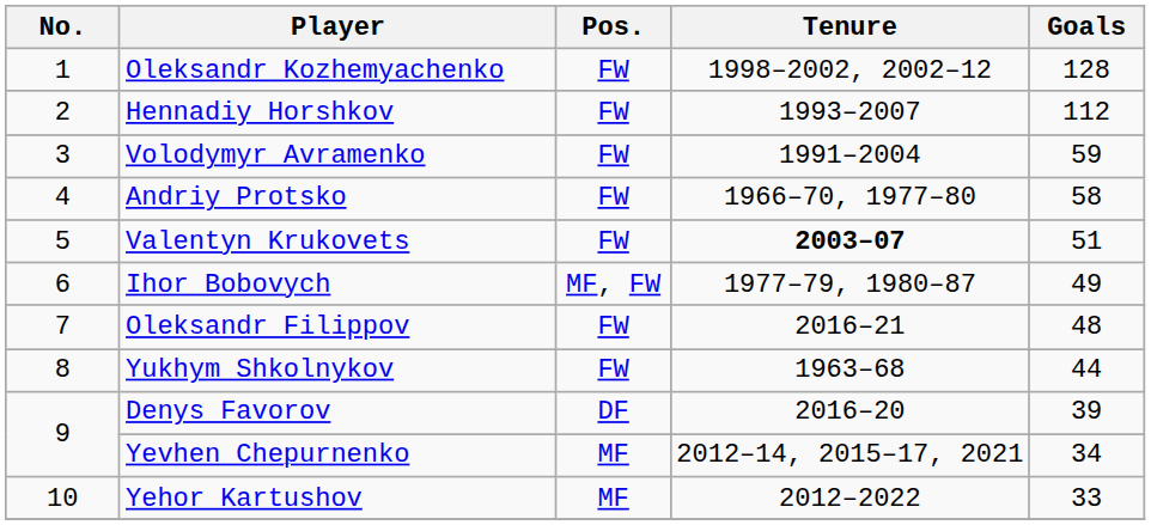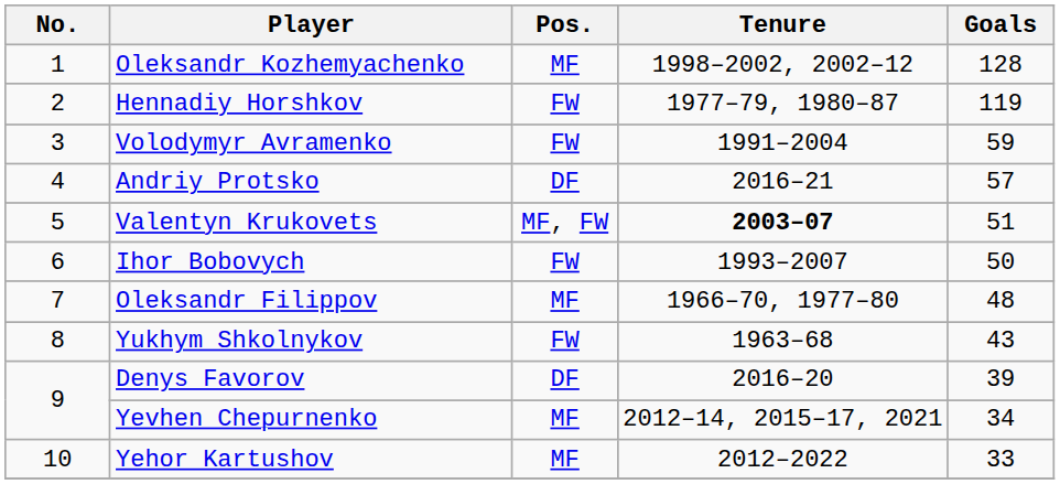Oleksandr Kozhemyachenko | Pos.: FW -> MF
Hennadiy Horshkov | Tenure: 1993–2007 -> 1977–79, 1980–87
Hennadiy Horshkov | Goals: 112 -> 119
Andriy Protsko | Pos.: FW -> DF
Andriy Protsko | Tenure: 1966–70, 1977–80 -> 2016–21
Andriy Protsko | Goals: 58 -> 57
Valentyn Krukovets | Pos.: FW -> MF, FW
Ihor Bobovych | Pos.: MF, FW -> FW
Ihor Bobovych | Tenure: 1977–79, 1980–87 -> 1993–2007
Ihor Bobovych | Goals: 49 -> 50
Oleksandr Filippov | Pos.: FW -> MF
Oleksandr Filippov | Tenure: 2016–21 -> 1966–70, 1977–80
Yukhym Shkolnykov | Goals: 44 -> 43
